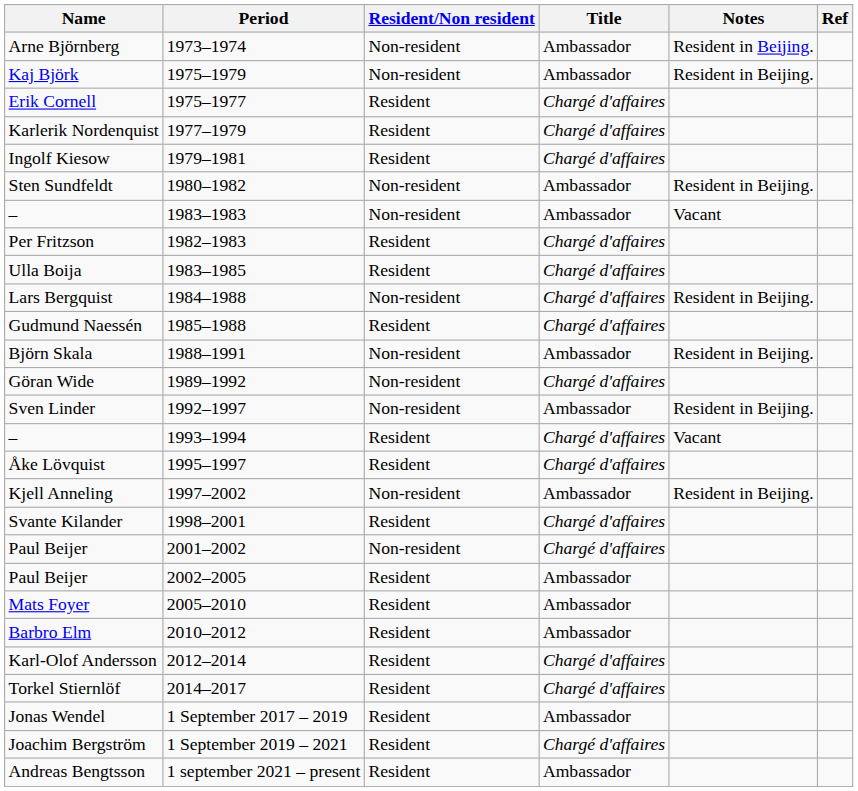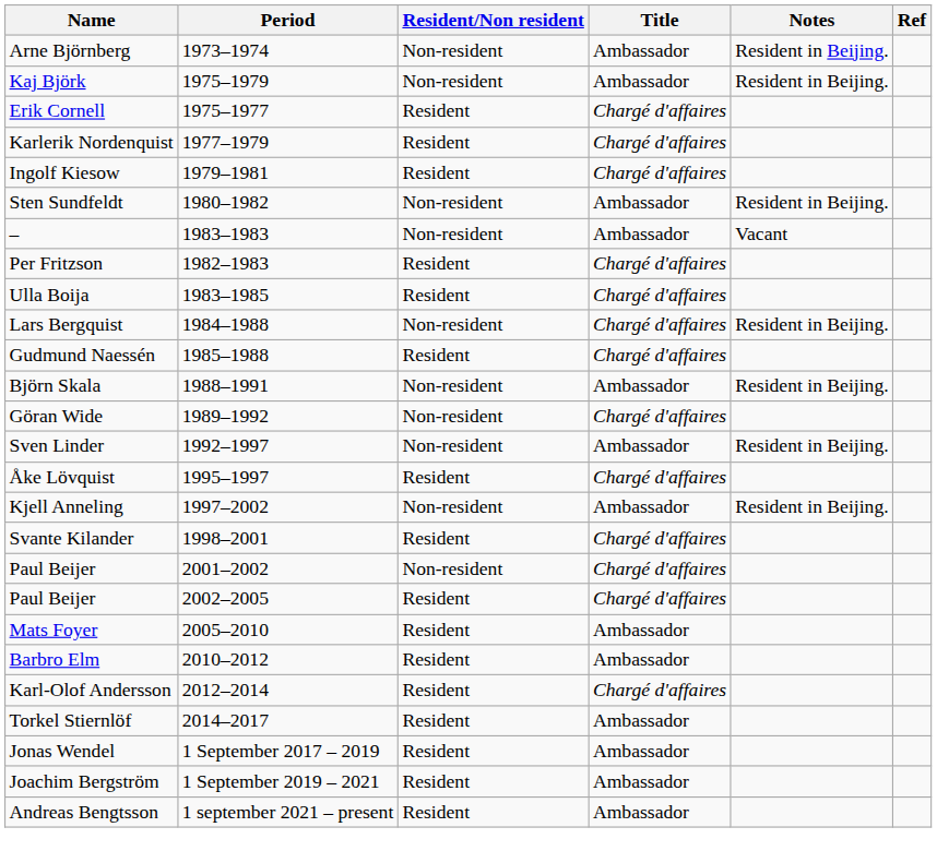- row: – | 1993–1994 | Resident | Chargé d'affaires | Vacant
Paul Beijer / 2002–2005 | Title: Ambassador -> Chargé d'affaires
Torkel Stiernlöf | Title: Chargé d'affaires -> Ambassador
Joachim Bergström | Title: Chargé d'affaires -> Ambassador
